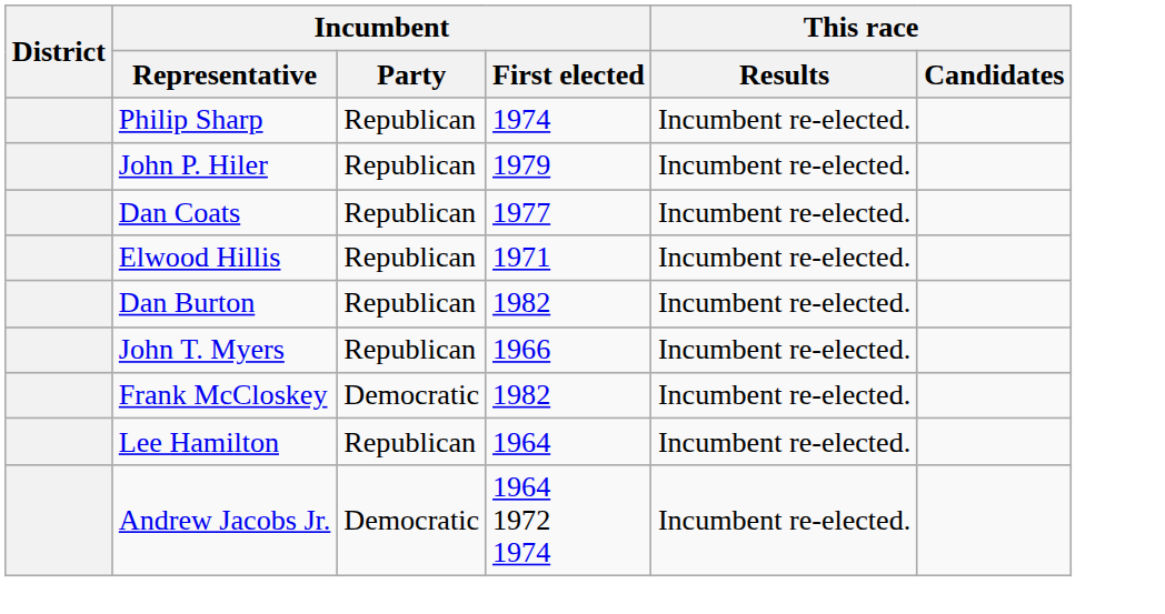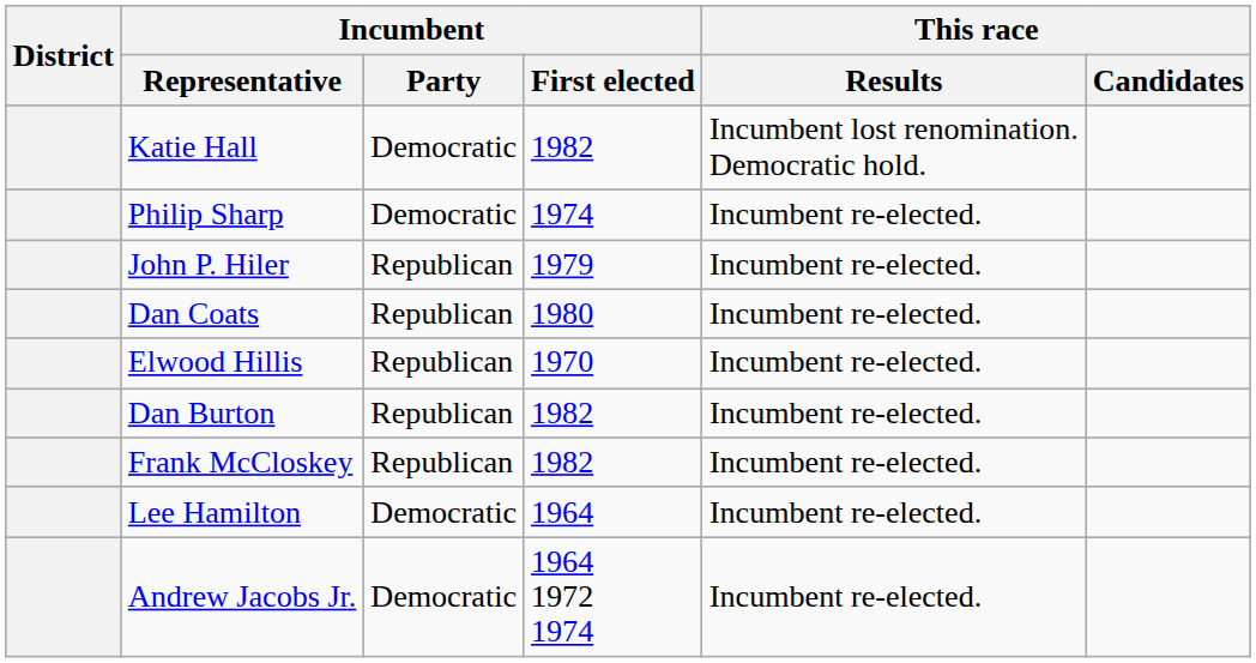+ row: Katie Hall | Democratic | 1982 | Incumbent lost renomination. Democratic hold.
Philip Sharp | Incumbent / Party: Republican -> Democratic
Dan Coats | Incumbent / First elected: 1977 -> 1980
Elwood Hillis | Incumbent / First elected: 1971 -> 1970
- row: John T. Myers | Republican | 1966 | Incumbent re-elected.
Frank McCloskey | Incumbent / Party: Democratic -> Republican
Lee Hamilton | Incumbent / Party: Republican -> Democratic
